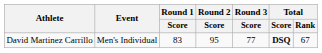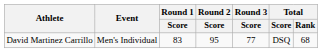David Martinez Carrillo | Total / Score: bold -> normal
David Martinez Carrillo | Total / Rank: 67 -> 68
